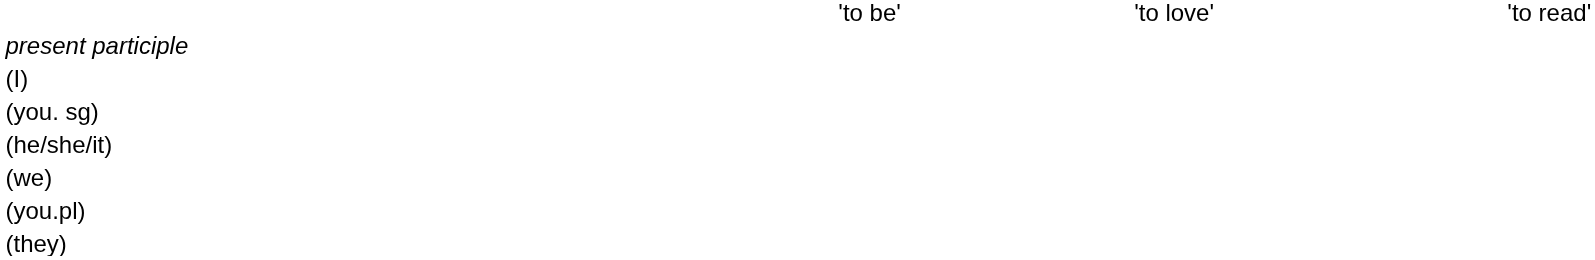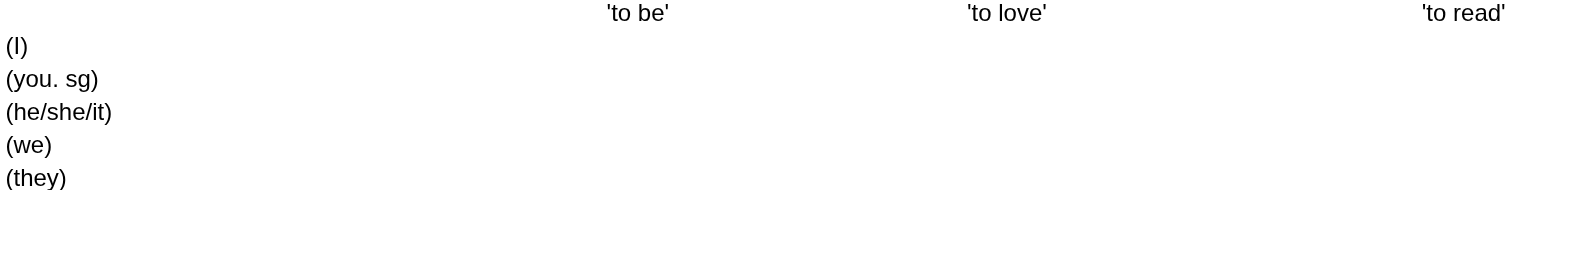- row: present participle
- row: (you.pl)
